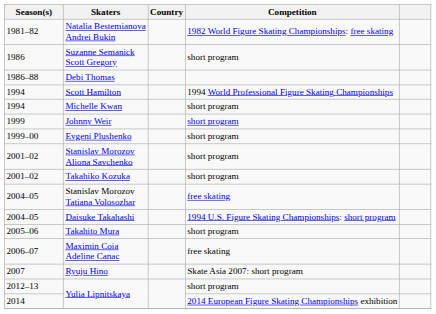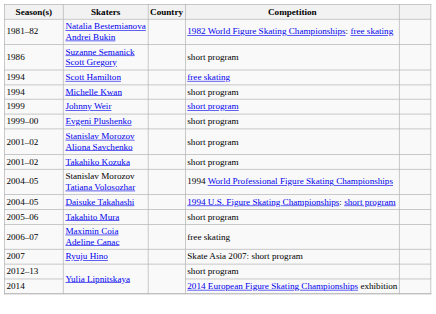- row: 1986–88 | Debi Thomas
Scott Hamilton | Competition: 1994 World Professional Figure Skating Championships -> free skating
Stanislav Morozov Tatiana Volosozhar | Competition: free skating -> 1994 World Professional Figure Skating Championships
